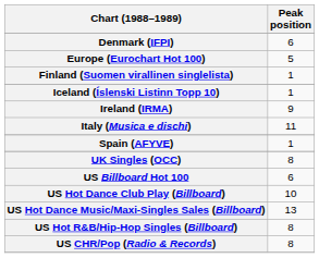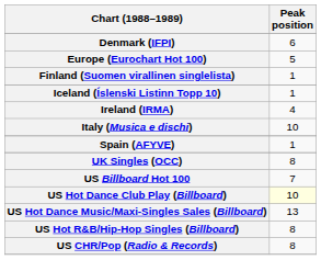Ireland (IRMA) | Peak position: 9 -> 4
Italy (Musica e dischi) | Peak position: 11 -> 10
US Billboard Hot 100 | Peak position: 6 -> 7
US Hot Dance Club Play (Billboard) | Peak position: no background -> lightyellow background
